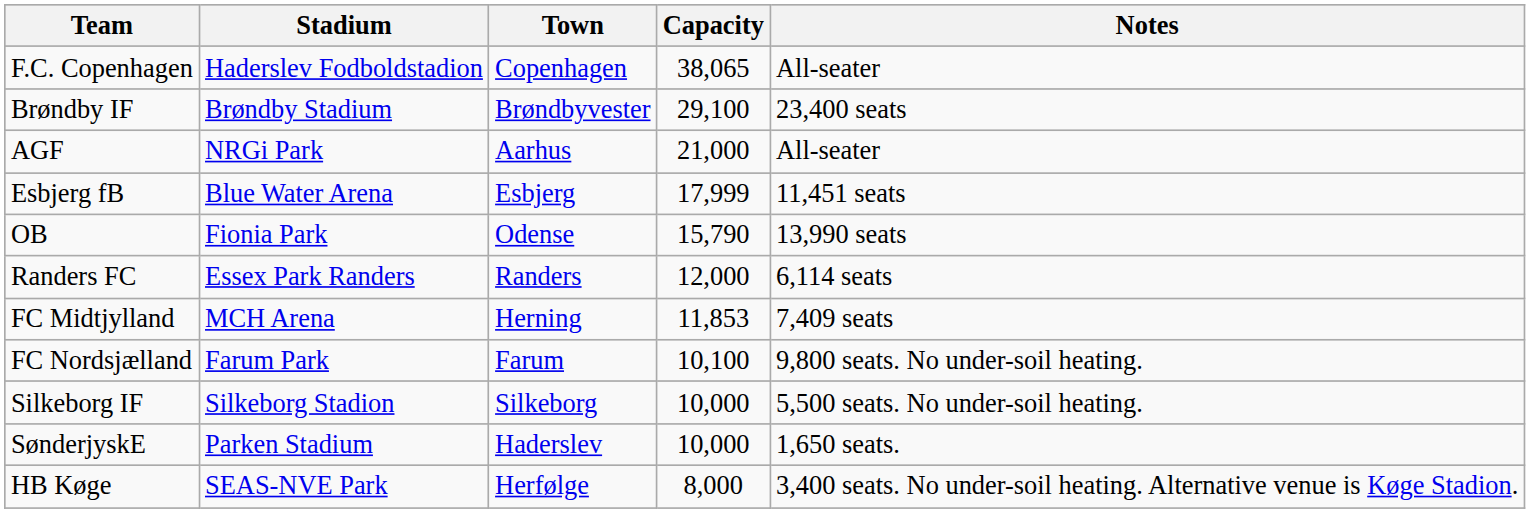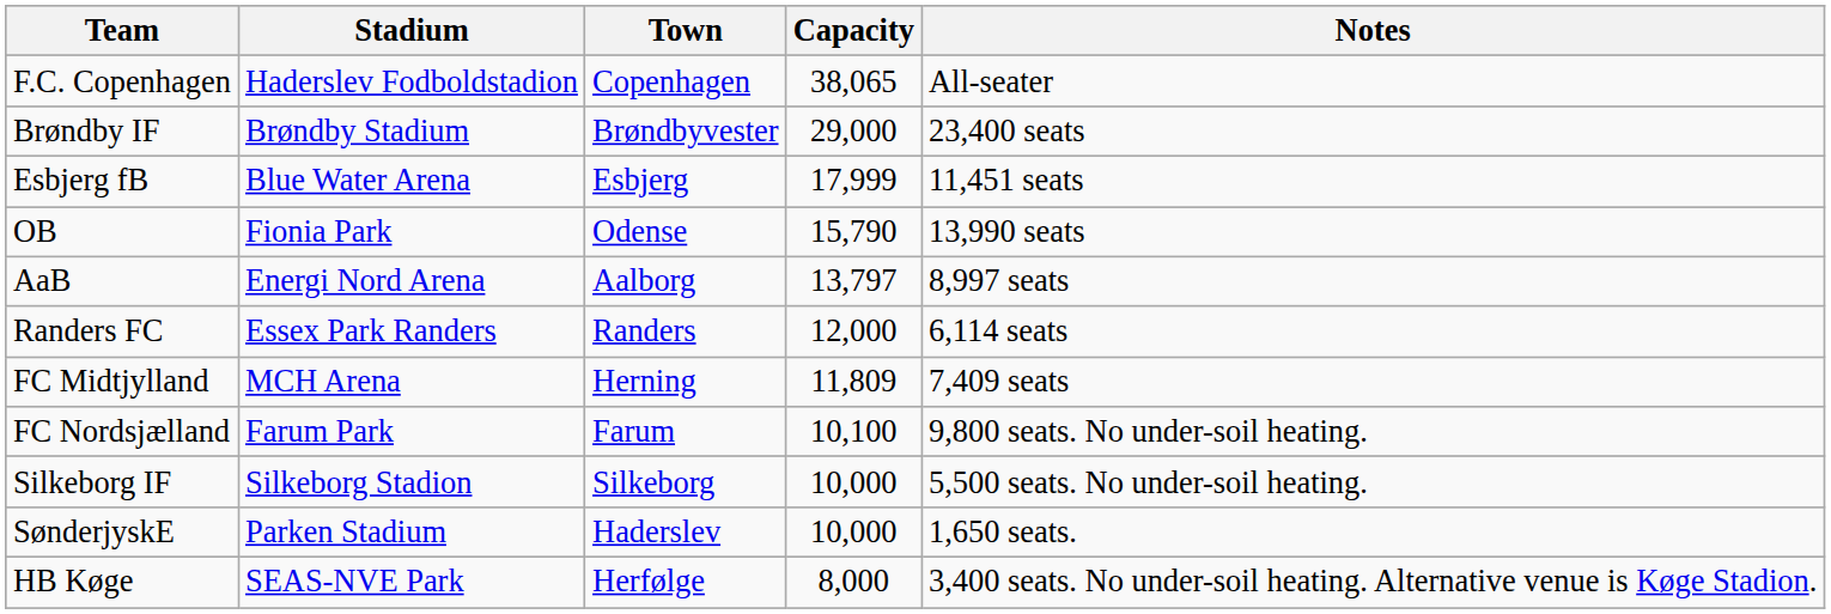Brøndby IF | Capacity: 29,100 -> 29,000
- row: AGF | NRGi Park | Aarhus | 21,000 | All-seater
+ row: AaB | Energi Nord Arena | Aalborg | 13,797 | 8,997 seats
FC Midtjylland | Capacity: 11,853 -> 11,809
